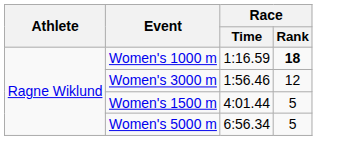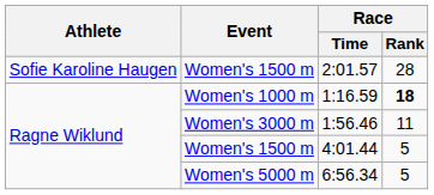+ row: Sofie Karoline Haugen | Women's 1500 m | 2:01.57 | 28
1:56.46 | Race / Rank: 12 -> 11
